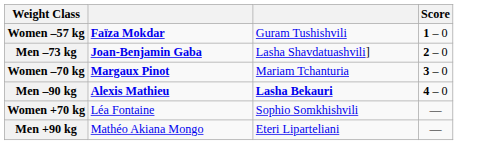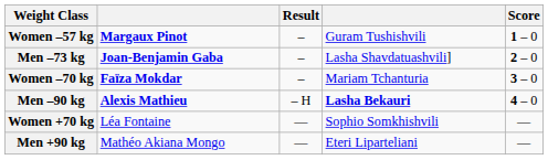+ column: Result | – | – | – | – H | — | —
Women –57 kg | column 2: Faïza Mokdar -> Margaux Pinot
Women –70 kg | column 2: Margaux Pinot -> Faïza Mokdar
